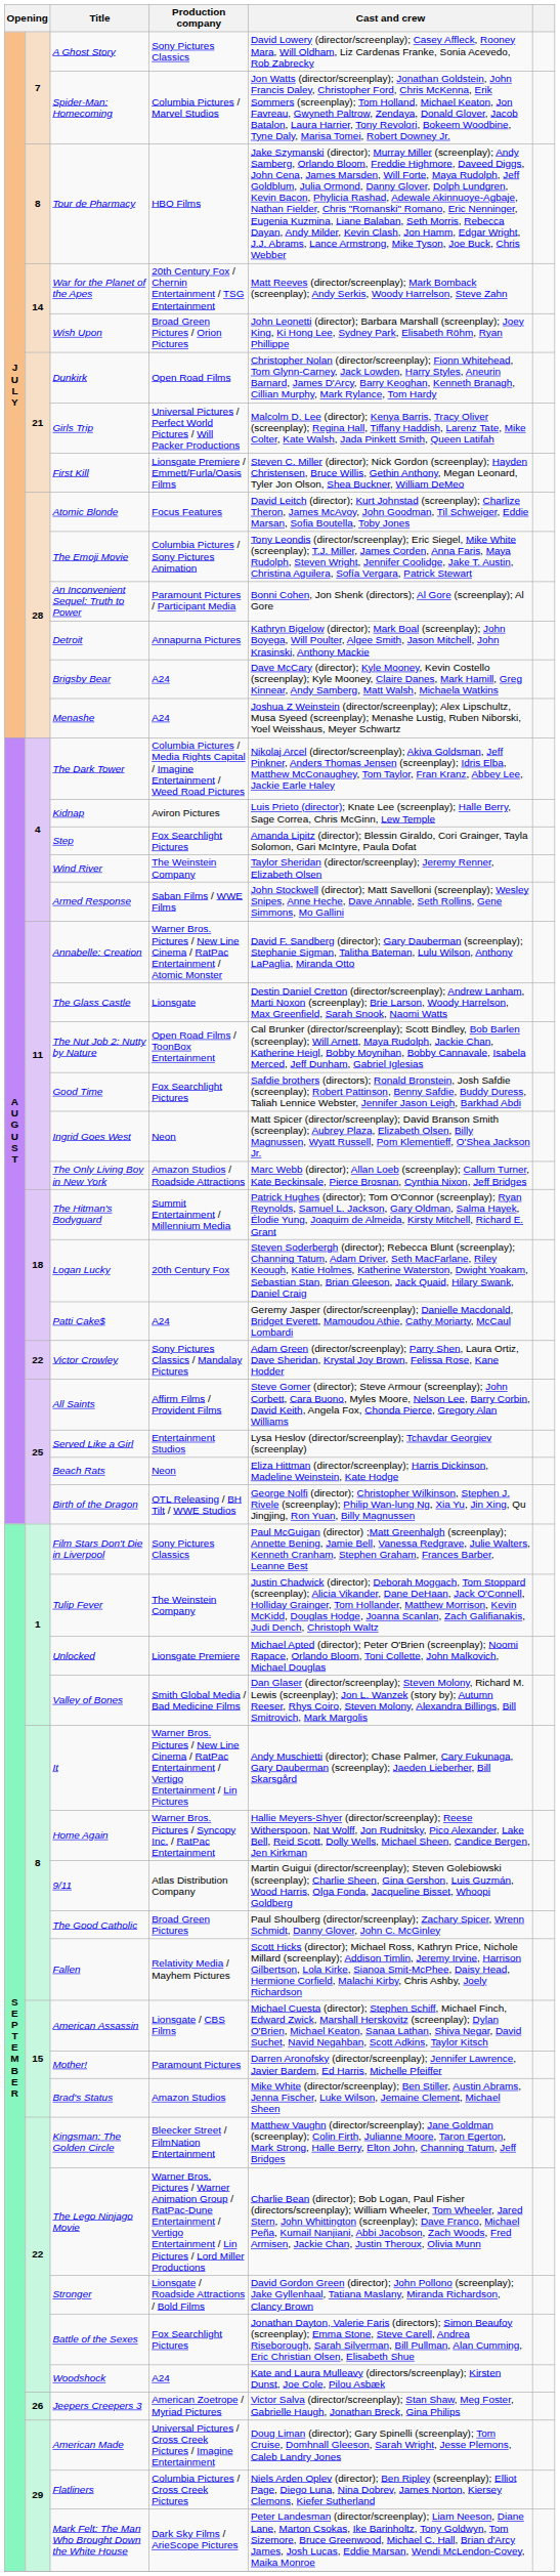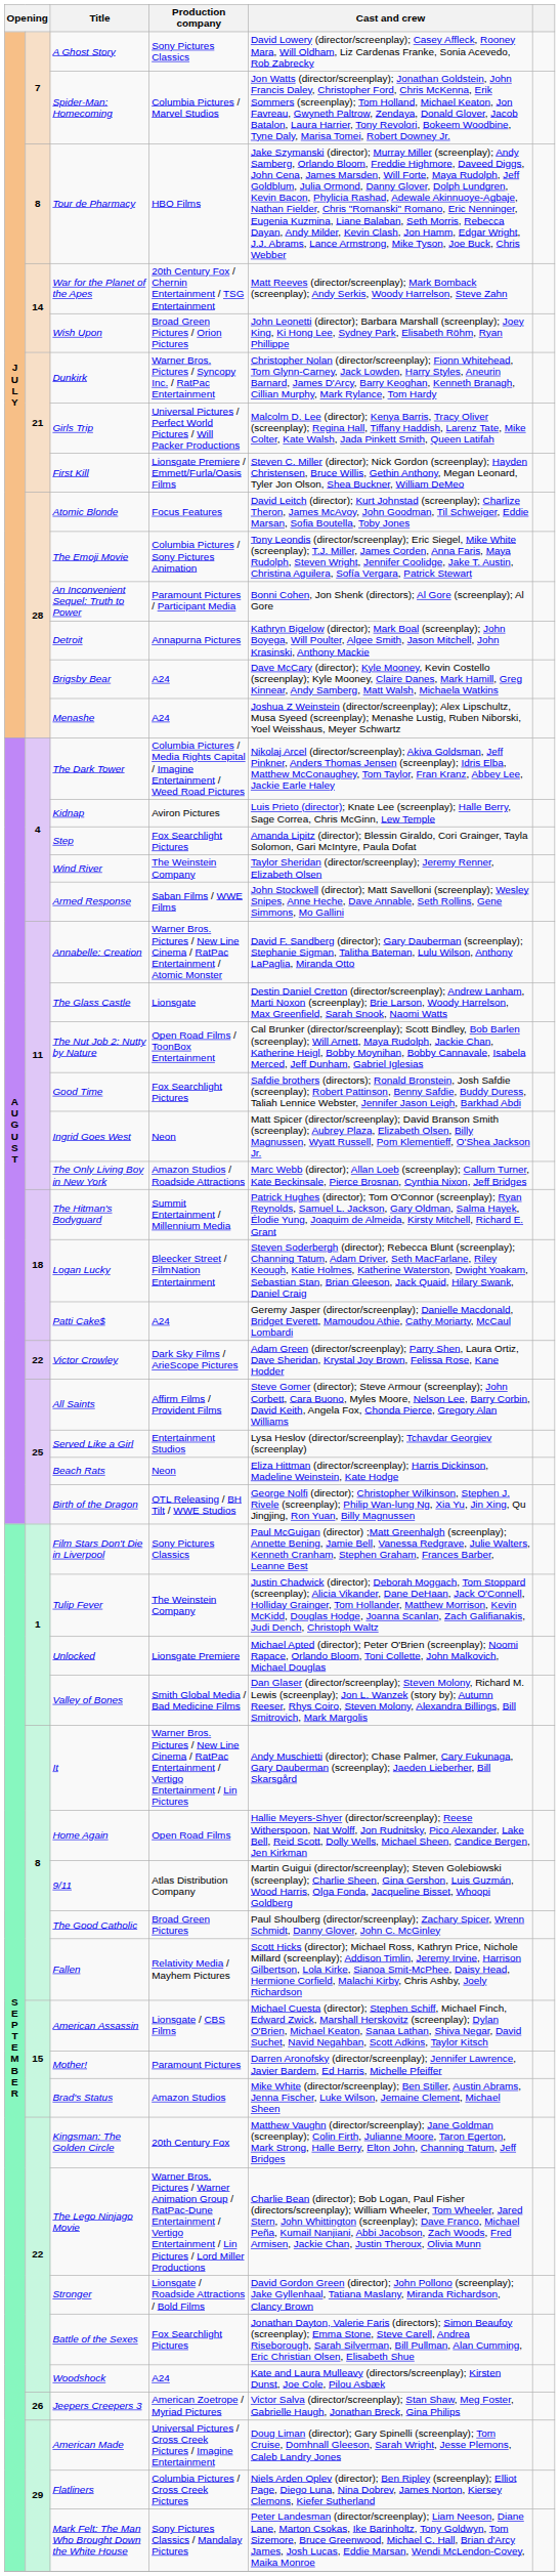Dunkirk | Production company: Open Road Films -> Warner Bros. Pictures / Syncopy Inc. / RatPac Entertainment
Logan Lucky | Production company: 20th Century Fox -> Bleecker Street / FilmNation Entertainment
Victor Crowley | Production company: Sony Pictures Classics / Mandalay Pictures -> Dark Sky Films / ArieScope Pictures
Home Again | Production company: Warner Bros. Pictures / Syncopy Inc. / RatPac Entertainment -> Open Road Films
Kingsman: The Golden Circle | Production company: Bleecker Street / FilmNation Entertainment -> 20th Century Fox
Mark Felt: The Man Who Brought Down the White House | Production company: Dark Sky Films / ArieScope Pictures -> Sony Pictures Classics / Mandalay Pictures
